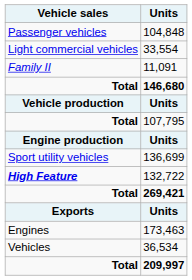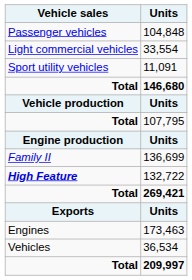11,091 | Vehicle sales: Family II -> Sport utility vehicles
136,699 | Vehicle sales: Sport utility vehicles -> Family II
